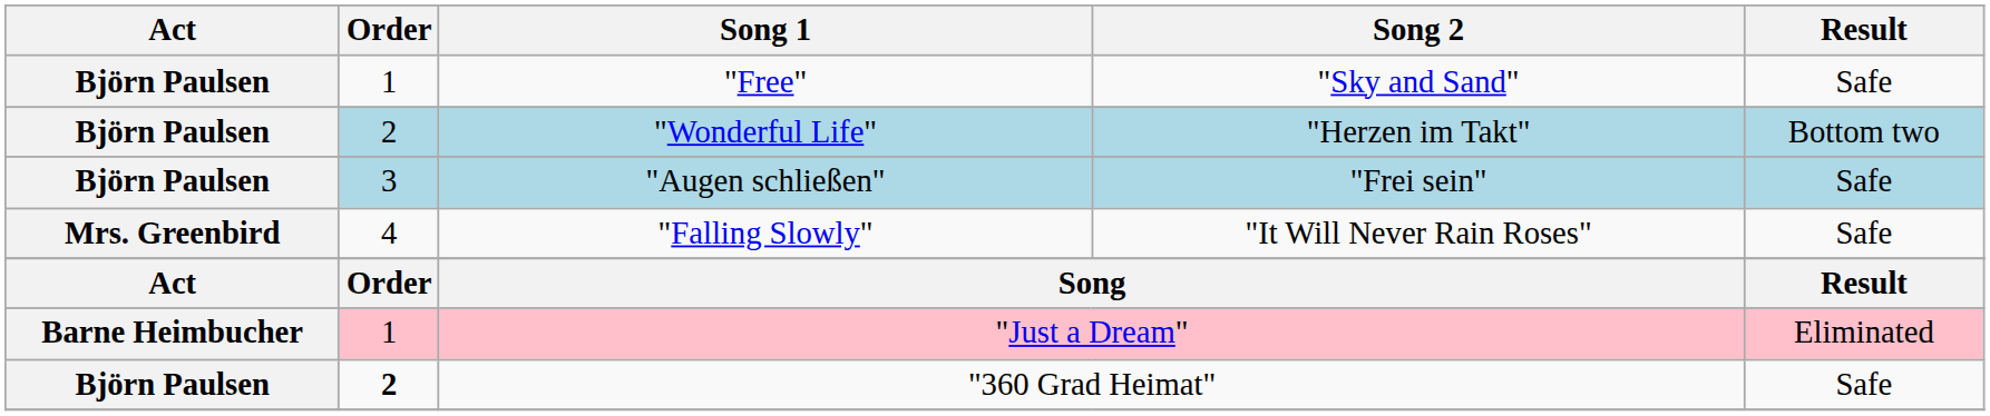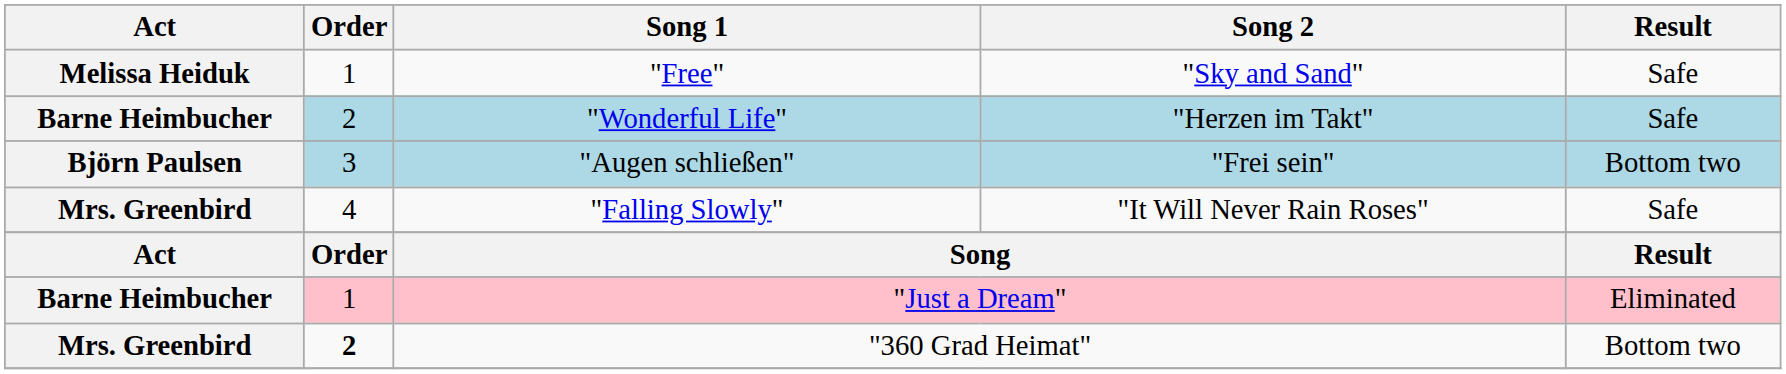"Free" | Act: Björn Paulsen -> Melissa Heiduk
"Wonderful Life" | Act: Björn Paulsen -> Barne Heimbucher
"Wonderful Life" | Result: Bottom two -> Safe
"Augen schließen" | Result: Safe -> Bottom two
"360 Grad Heimat" | Act: Björn Paulsen -> Mrs. Greenbird
"360 Grad Heimat" | Result: Safe -> Bottom two
